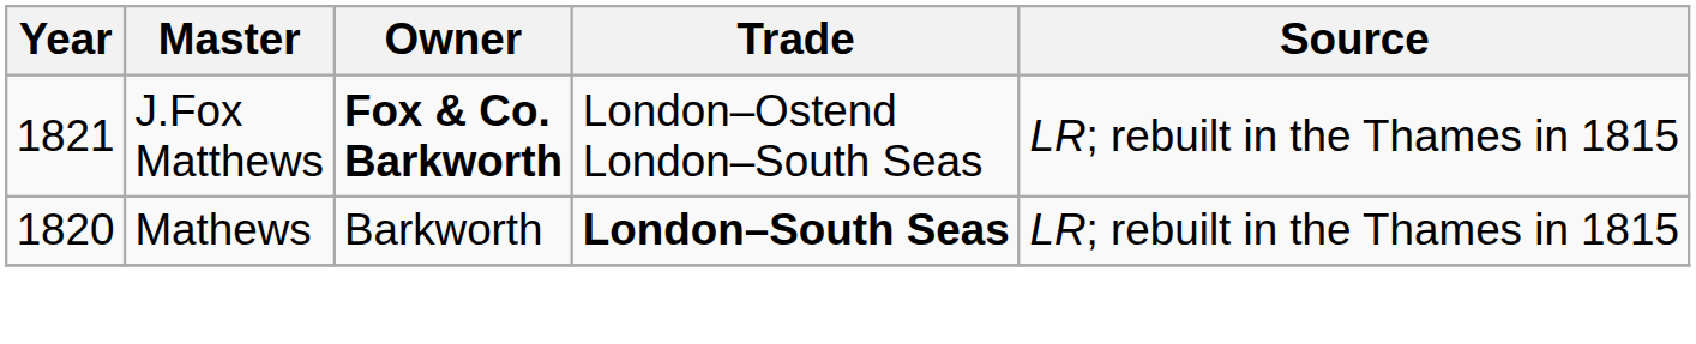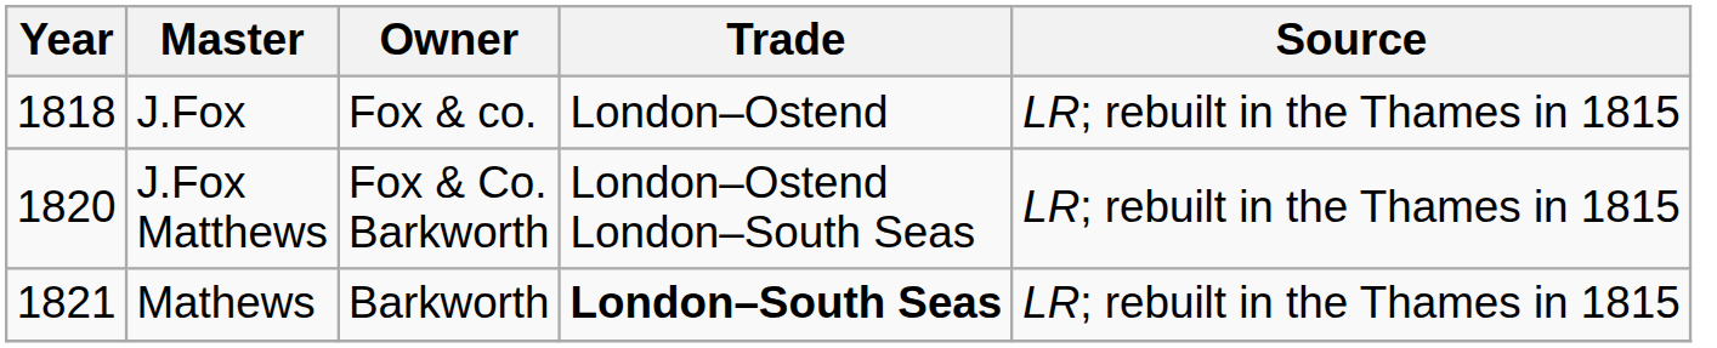+ row: 1818 | J.Fox | Fox & co. | London–Ostend | LR; rebuilt in the Thames in 1815
J.Fox Matthews | Year: 1821 -> 1820
J.Fox Matthews | Owner: bold -> normal
Mathews | Year: 1820 -> 1821
